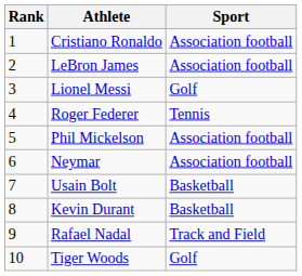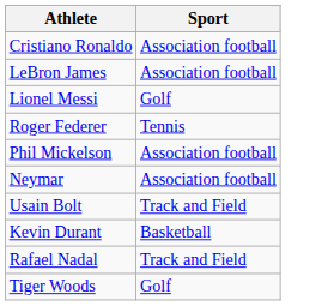- column: Rank | 1 | 2 | 3 | 4 | 5 | 6 | 7 | 8 | 9 | 10
Usain Bolt | Sport: Basketball -> Track and Field
